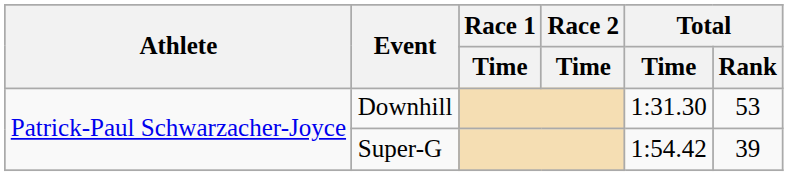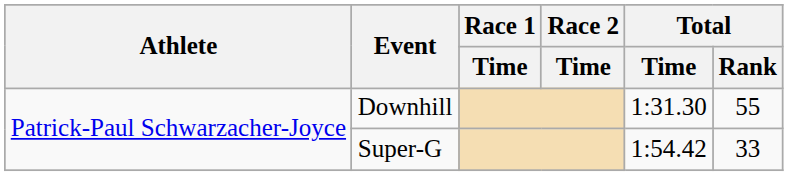Downhill | Total / Rank: 53 -> 55
Super-G | Total / Rank: 39 -> 33
